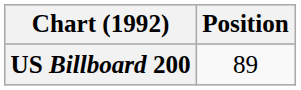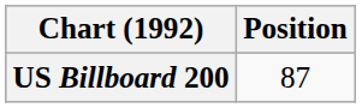US Billboard 200 | Position: 89 -> 87
